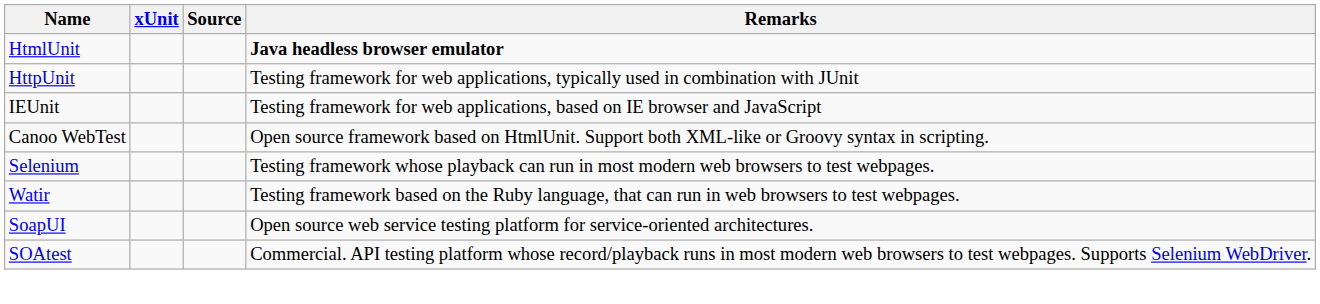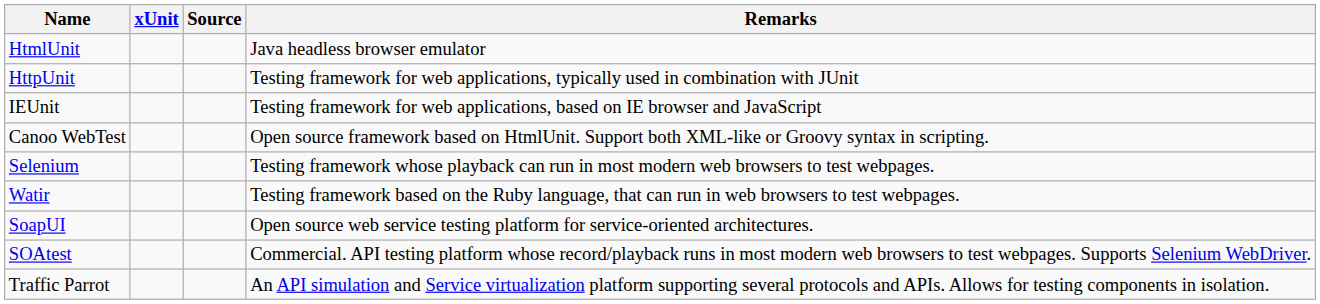HtmlUnit | Remarks: bold -> normal
+ row: Traffic Parrot | An API simulation and Service virtualization platform supporting several protocols and APIs. Allows for testing components in isolation.
